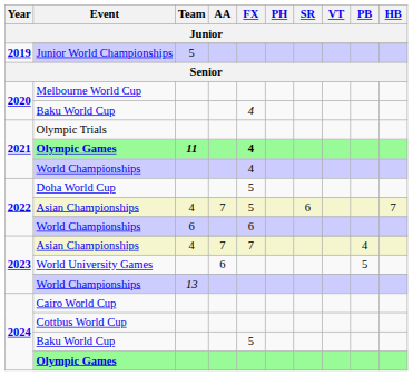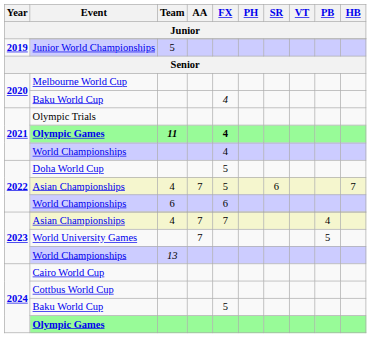World University Games | AA: 6 -> 7
